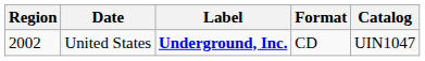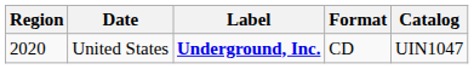United States | Region: 2002 -> 2020
